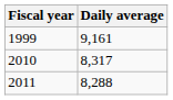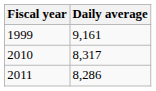2011 | Daily average: 8,288 -> 8,286
